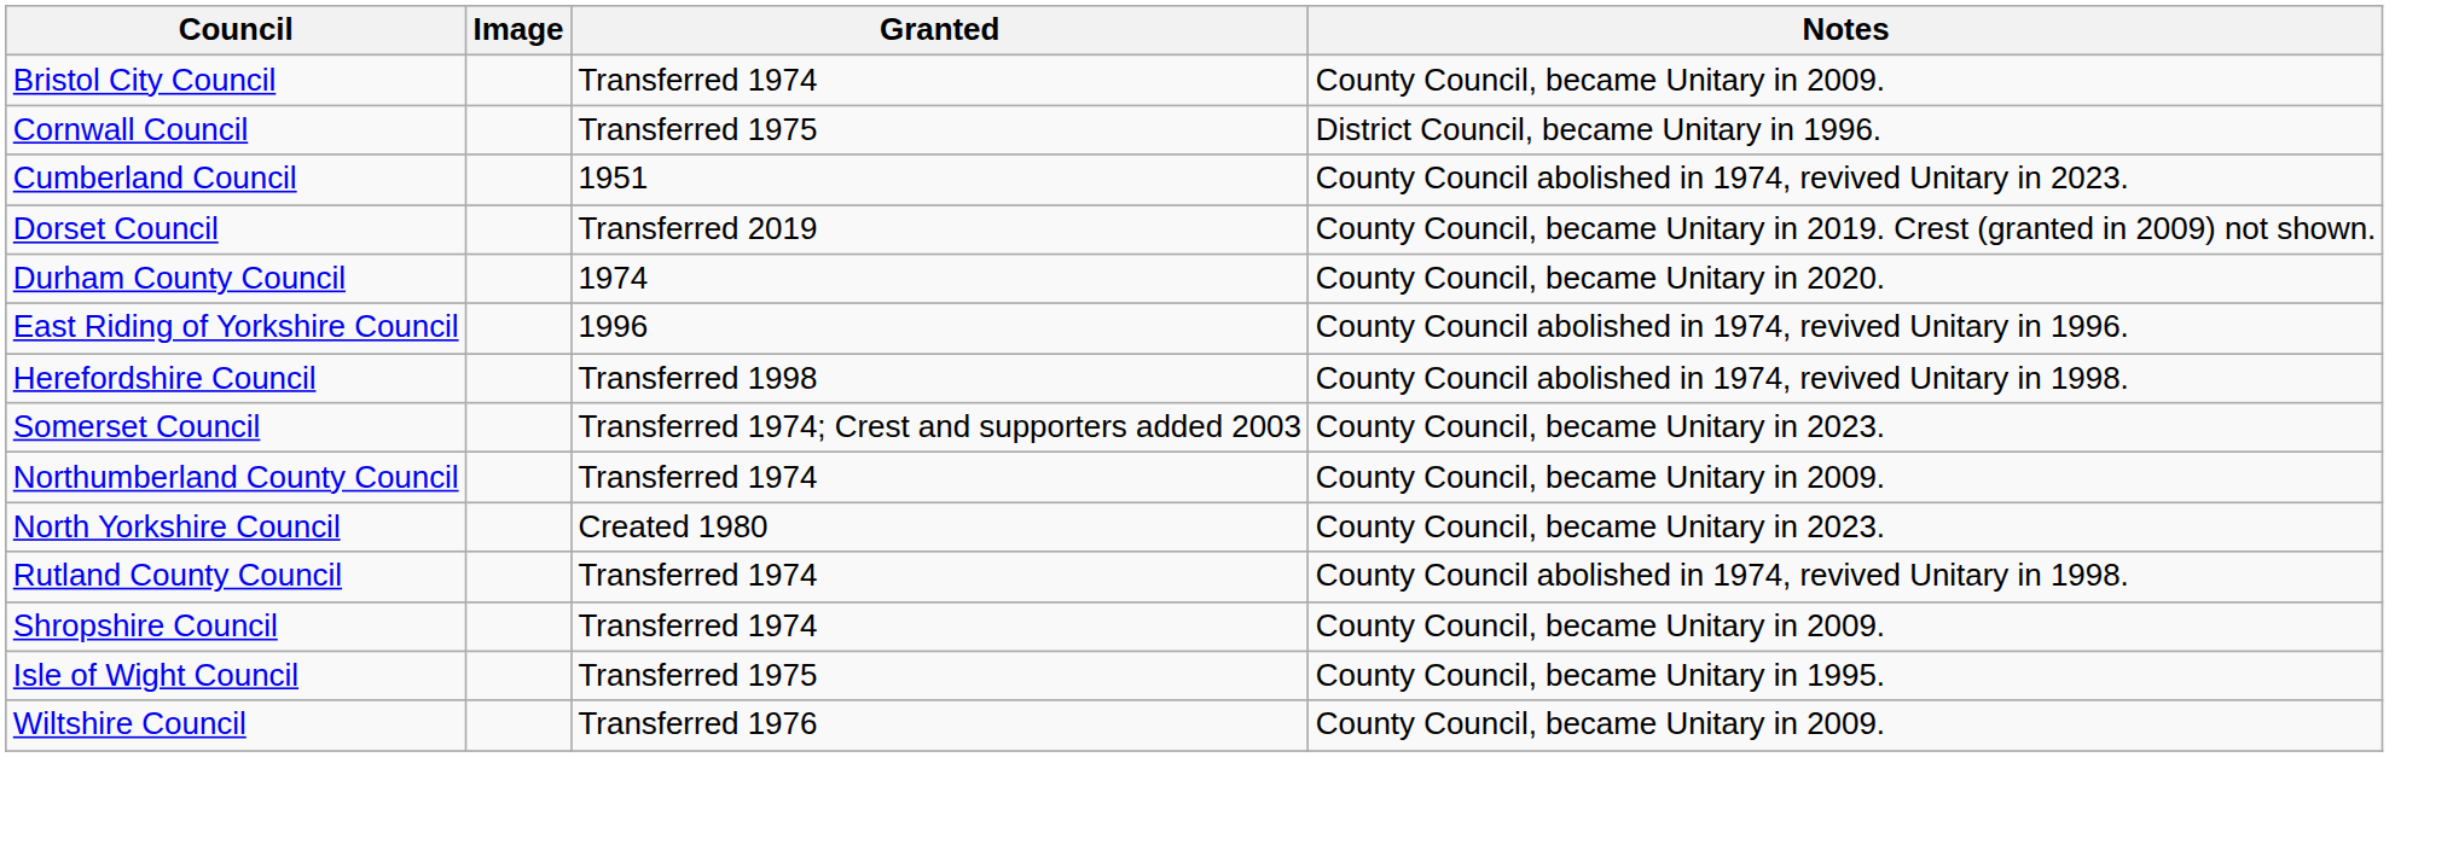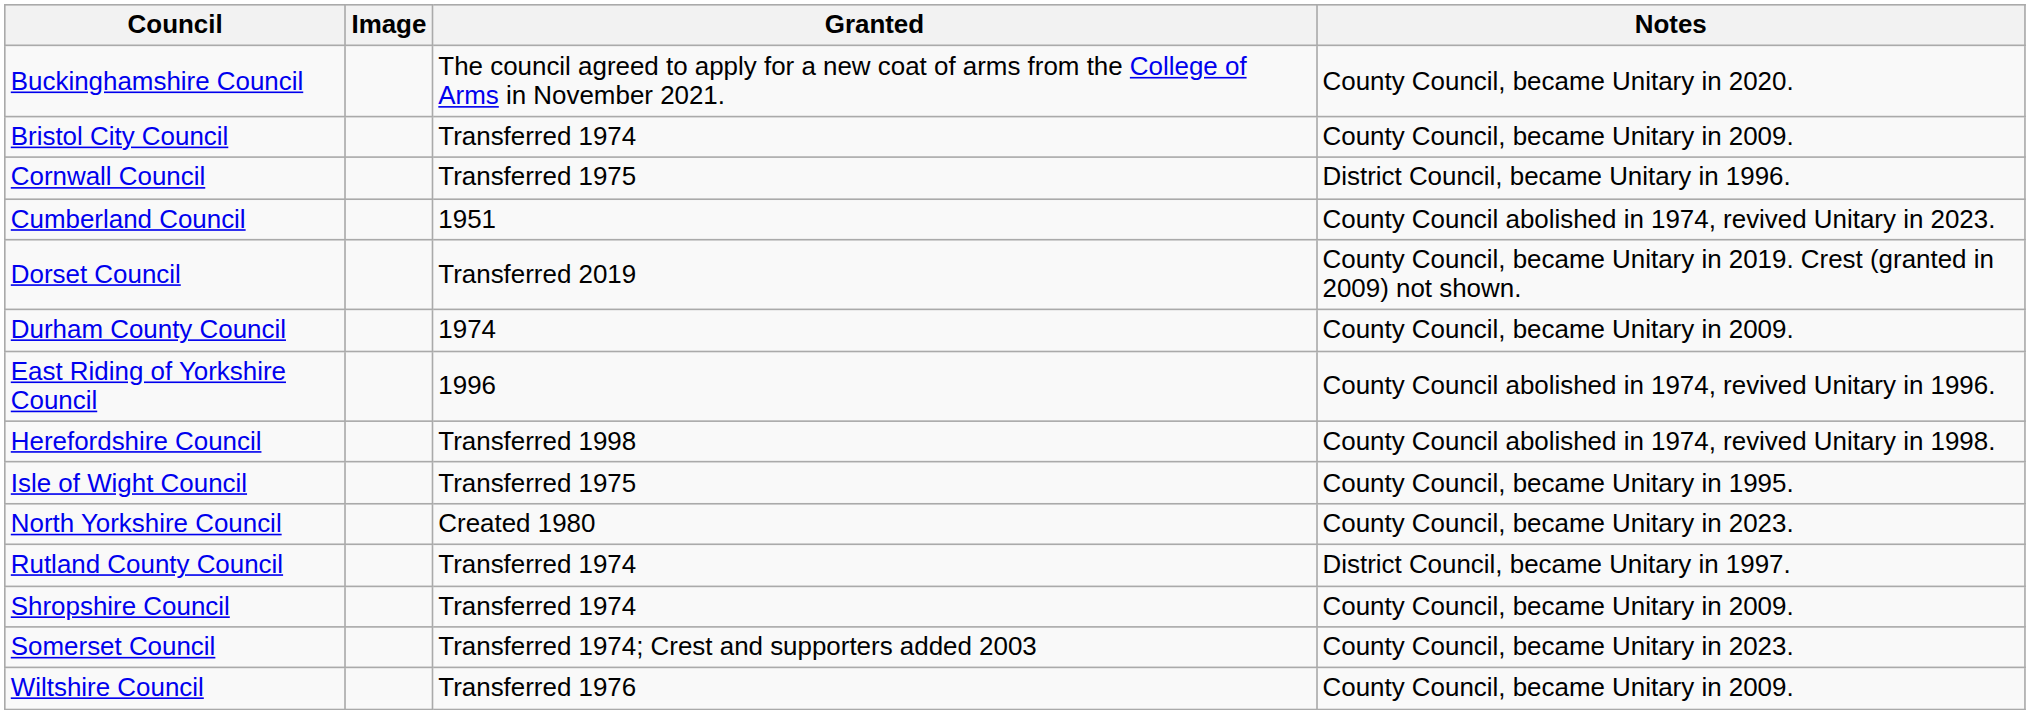+ row: Buckinghamshire Council | The council agreed to apply for a new coat of arms from the College of Arms in November 2021. | County Council, became Unitary in 2020.
Durham County Council | Notes: County Council, became Unitary in 2020. -> County Council, became Unitary in 2009.
rows swapped: Isle of Wight Council <-> Somerset Council
- row: Northumberland County Council | Transferred 1974 | County Council, became Unitary in 2009.
Rutland County Council | Notes: County Council abolished in 1974, revived Unitary in 1998. -> District Council, became Unitary in 1997.
